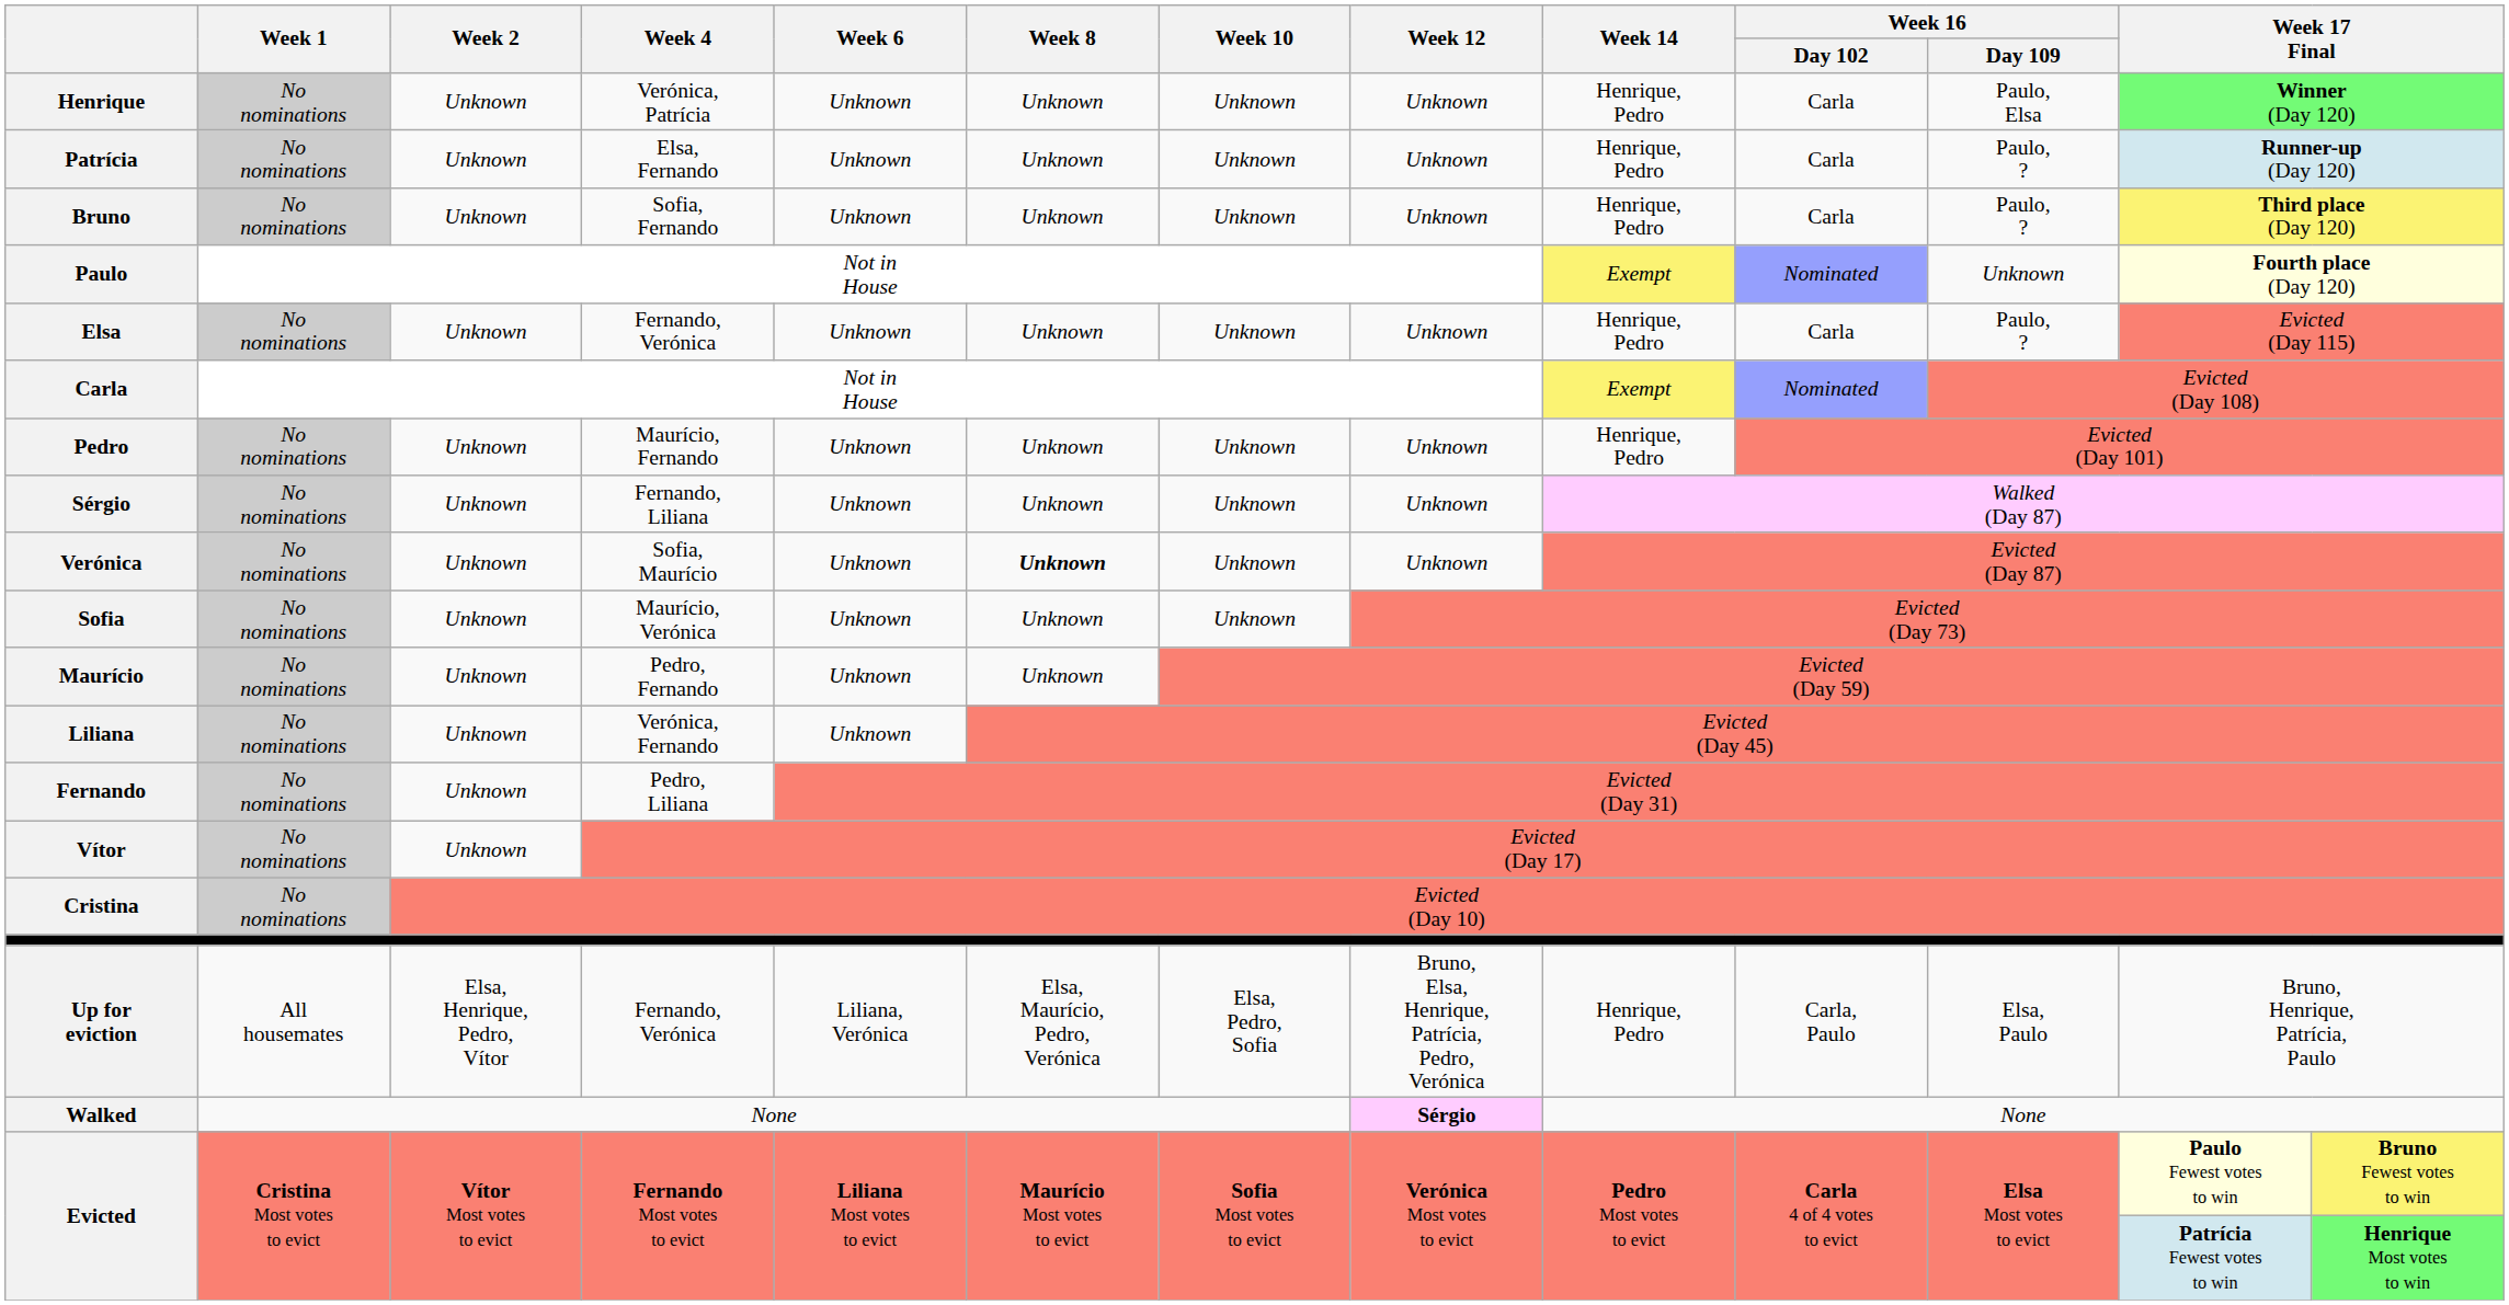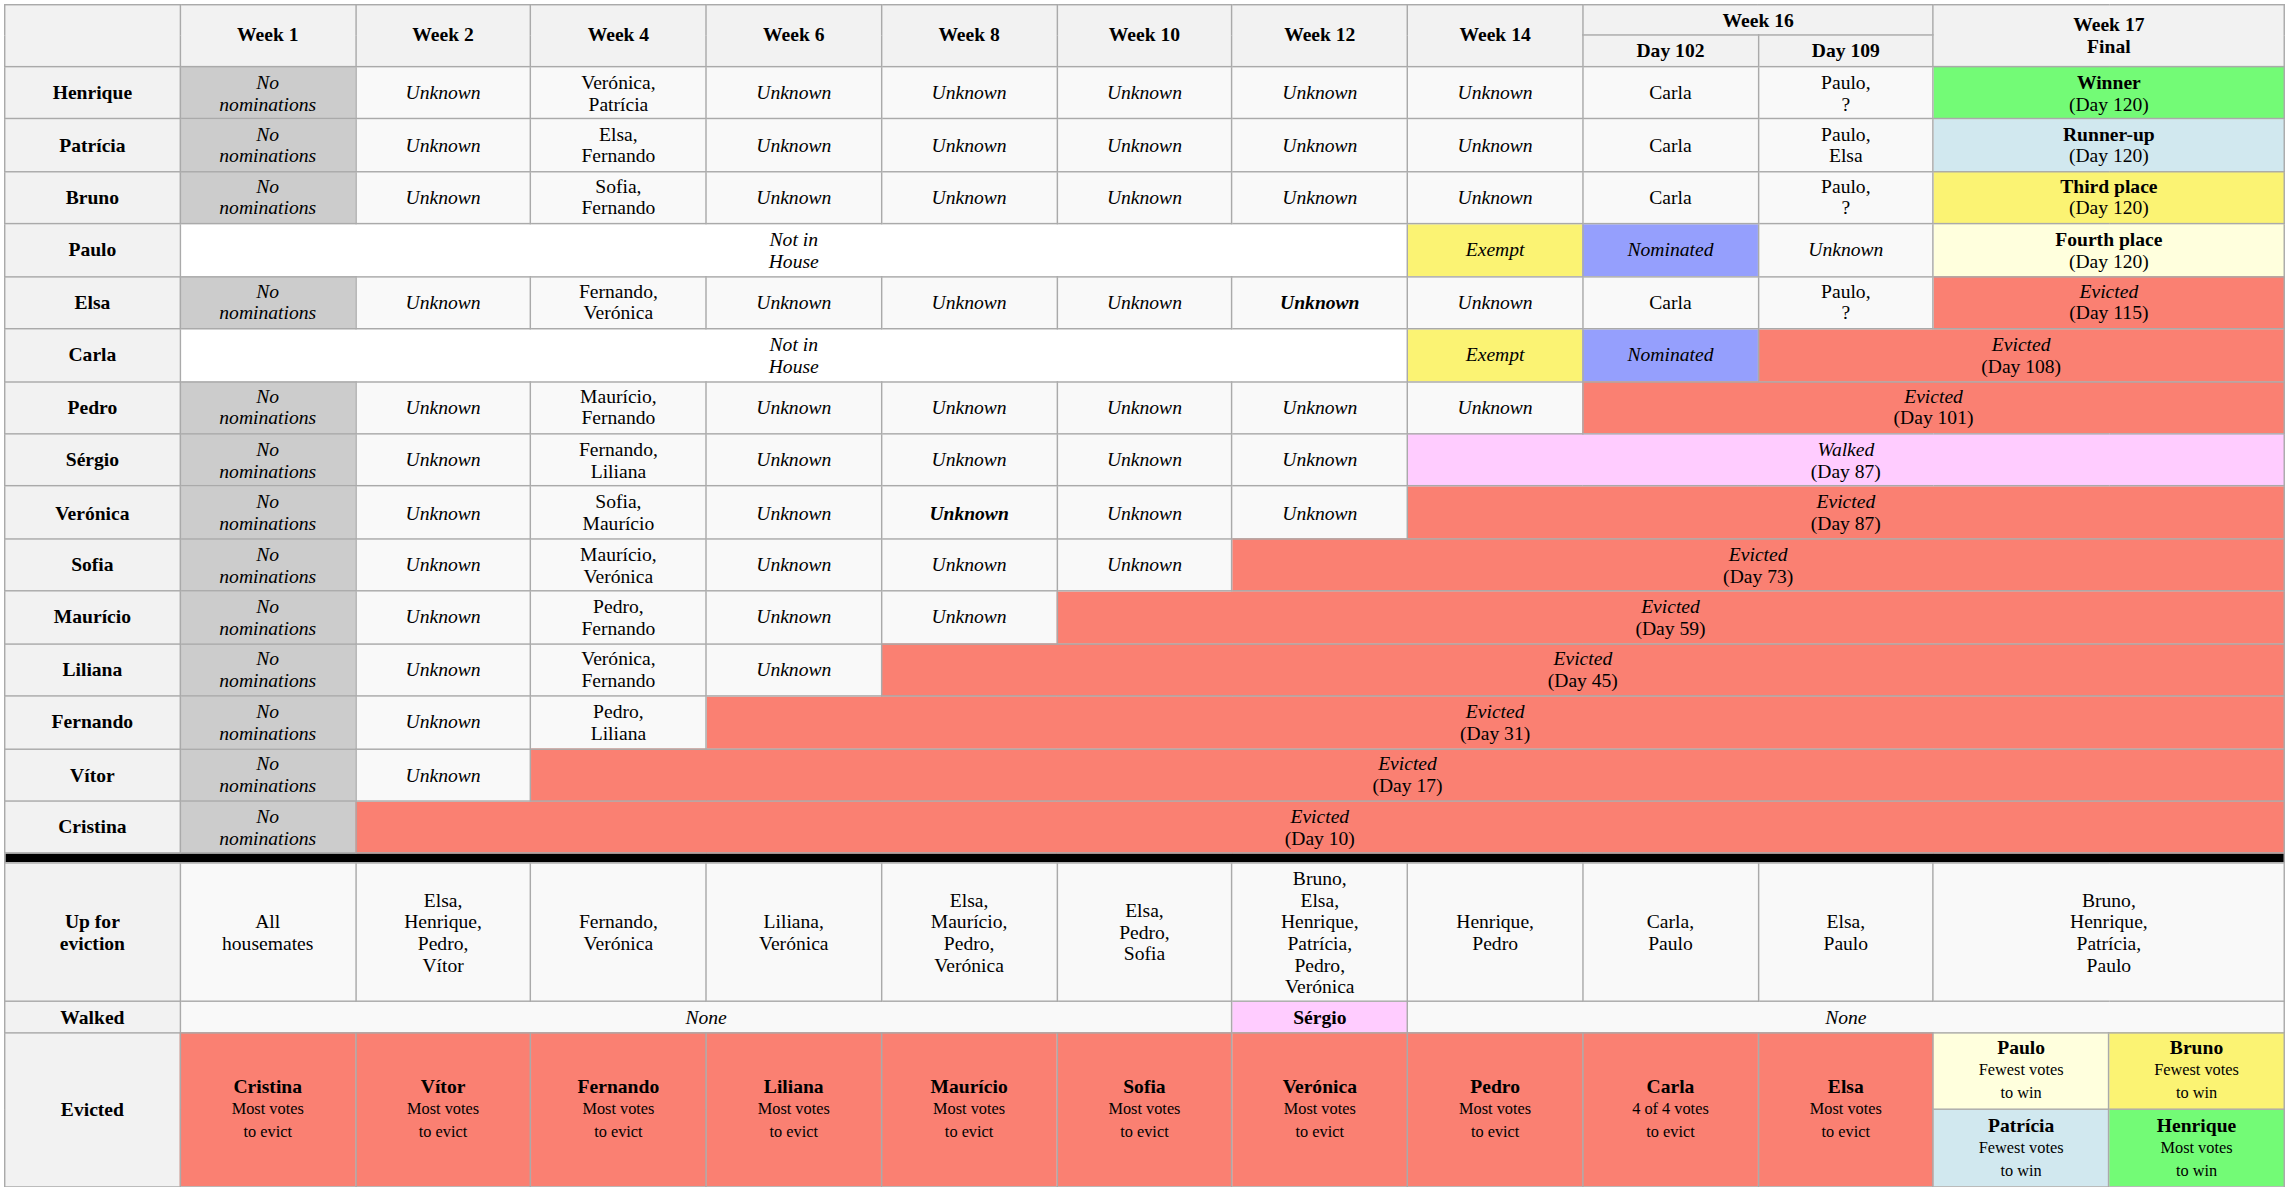Henrique | Week 14: Henrique, Pedro -> Unknown
Henrique | Week 16 / Day 109: Paulo, Elsa -> Paulo, ?
Patrícia | Week 14: Henrique, Pedro -> Unknown
Patrícia | Week 16 / Day 109: Paulo, ? -> Paulo, Elsa
Bruno | Week 14: Henrique, Pedro -> Unknown
Elsa | Week 12: normal -> bold
Elsa | Week 14: Henrique, Pedro -> Unknown
Pedro | Week 14: Henrique, Pedro -> Unknown
